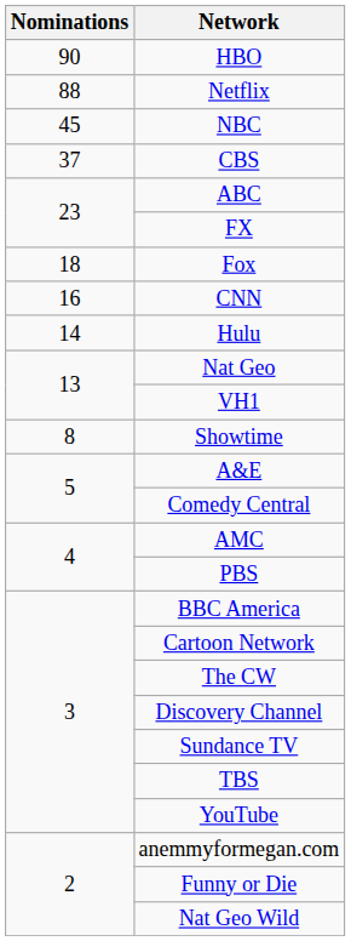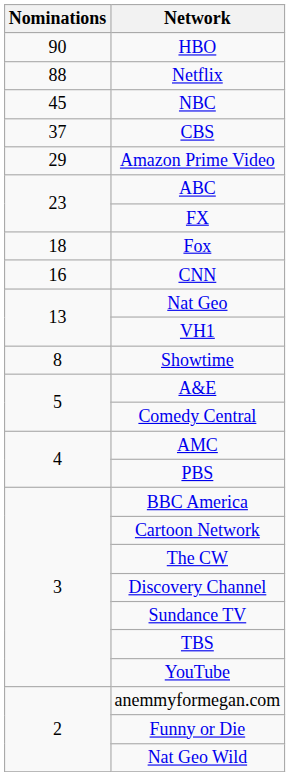+ row: 29 | Amazon Prime Video
- row: 14 | Hulu
